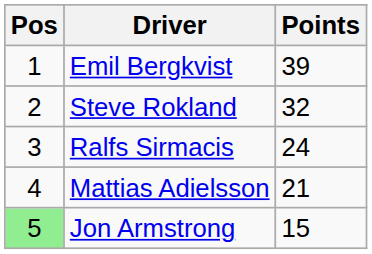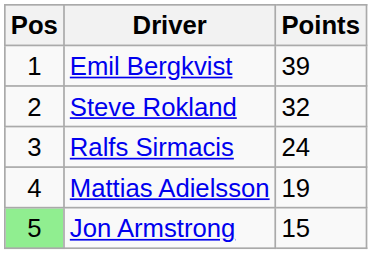Mattias Adielsson | Points: 21 -> 19
